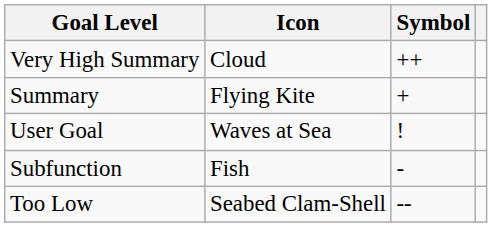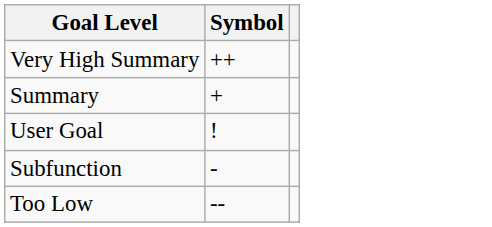- column: Icon | Cloud | Flying Kite | Waves at Sea | Fish | Seabed Clam-Shell
